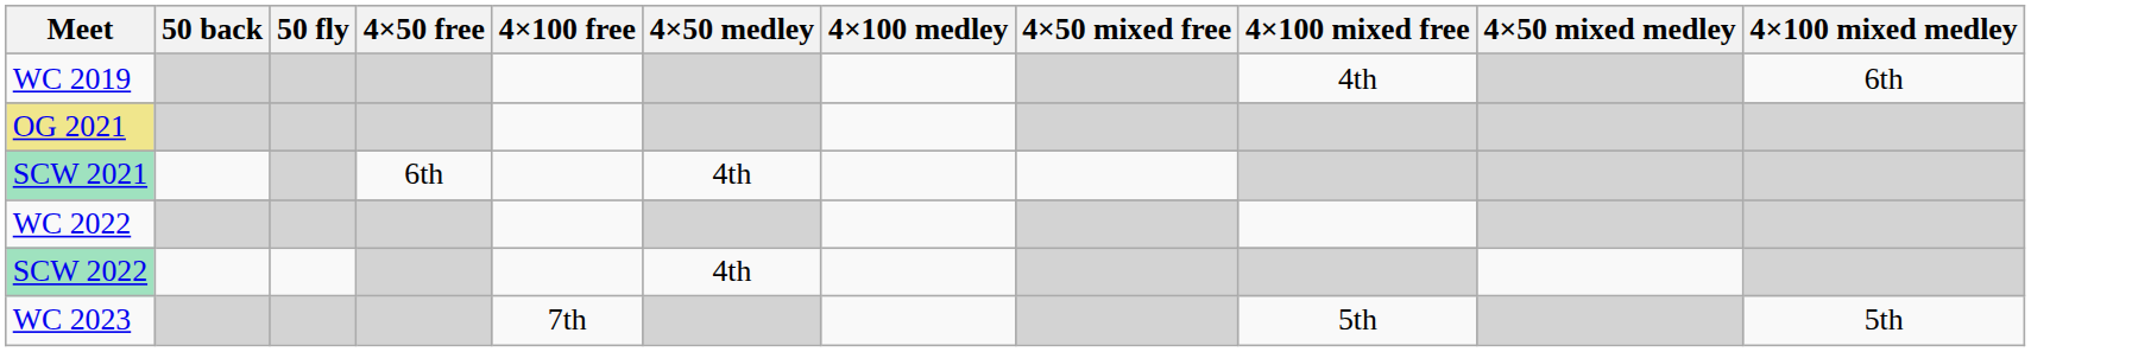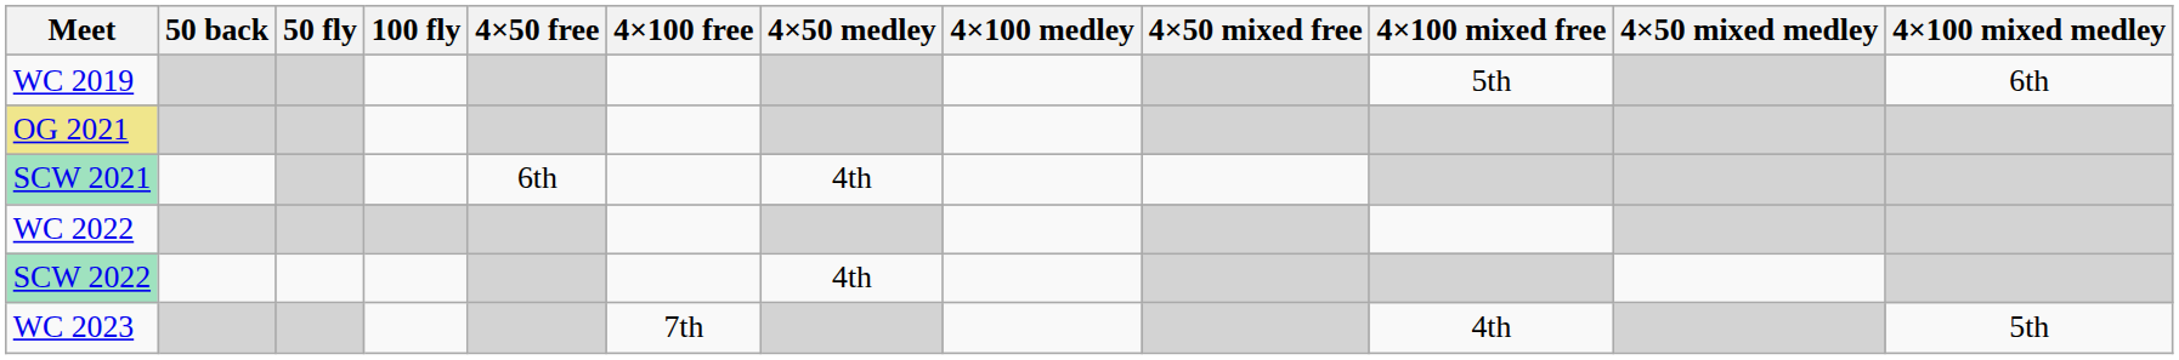+ column: 100 fly
WC 2019 | 4×100 mixed free: 4th -> 5th
WC 2023 | 4×100 mixed free: 5th -> 4th
